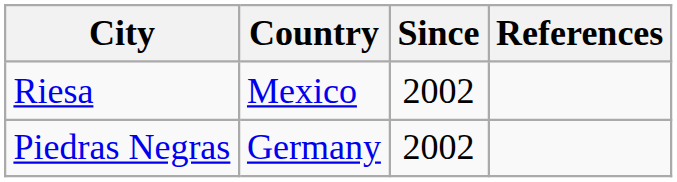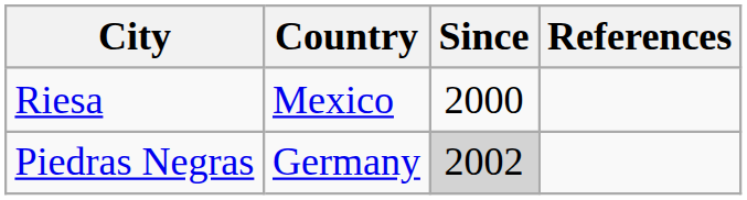Riesa | Since: 2002 -> 2000
Piedras Negras | Since: no background -> lightgrey background
